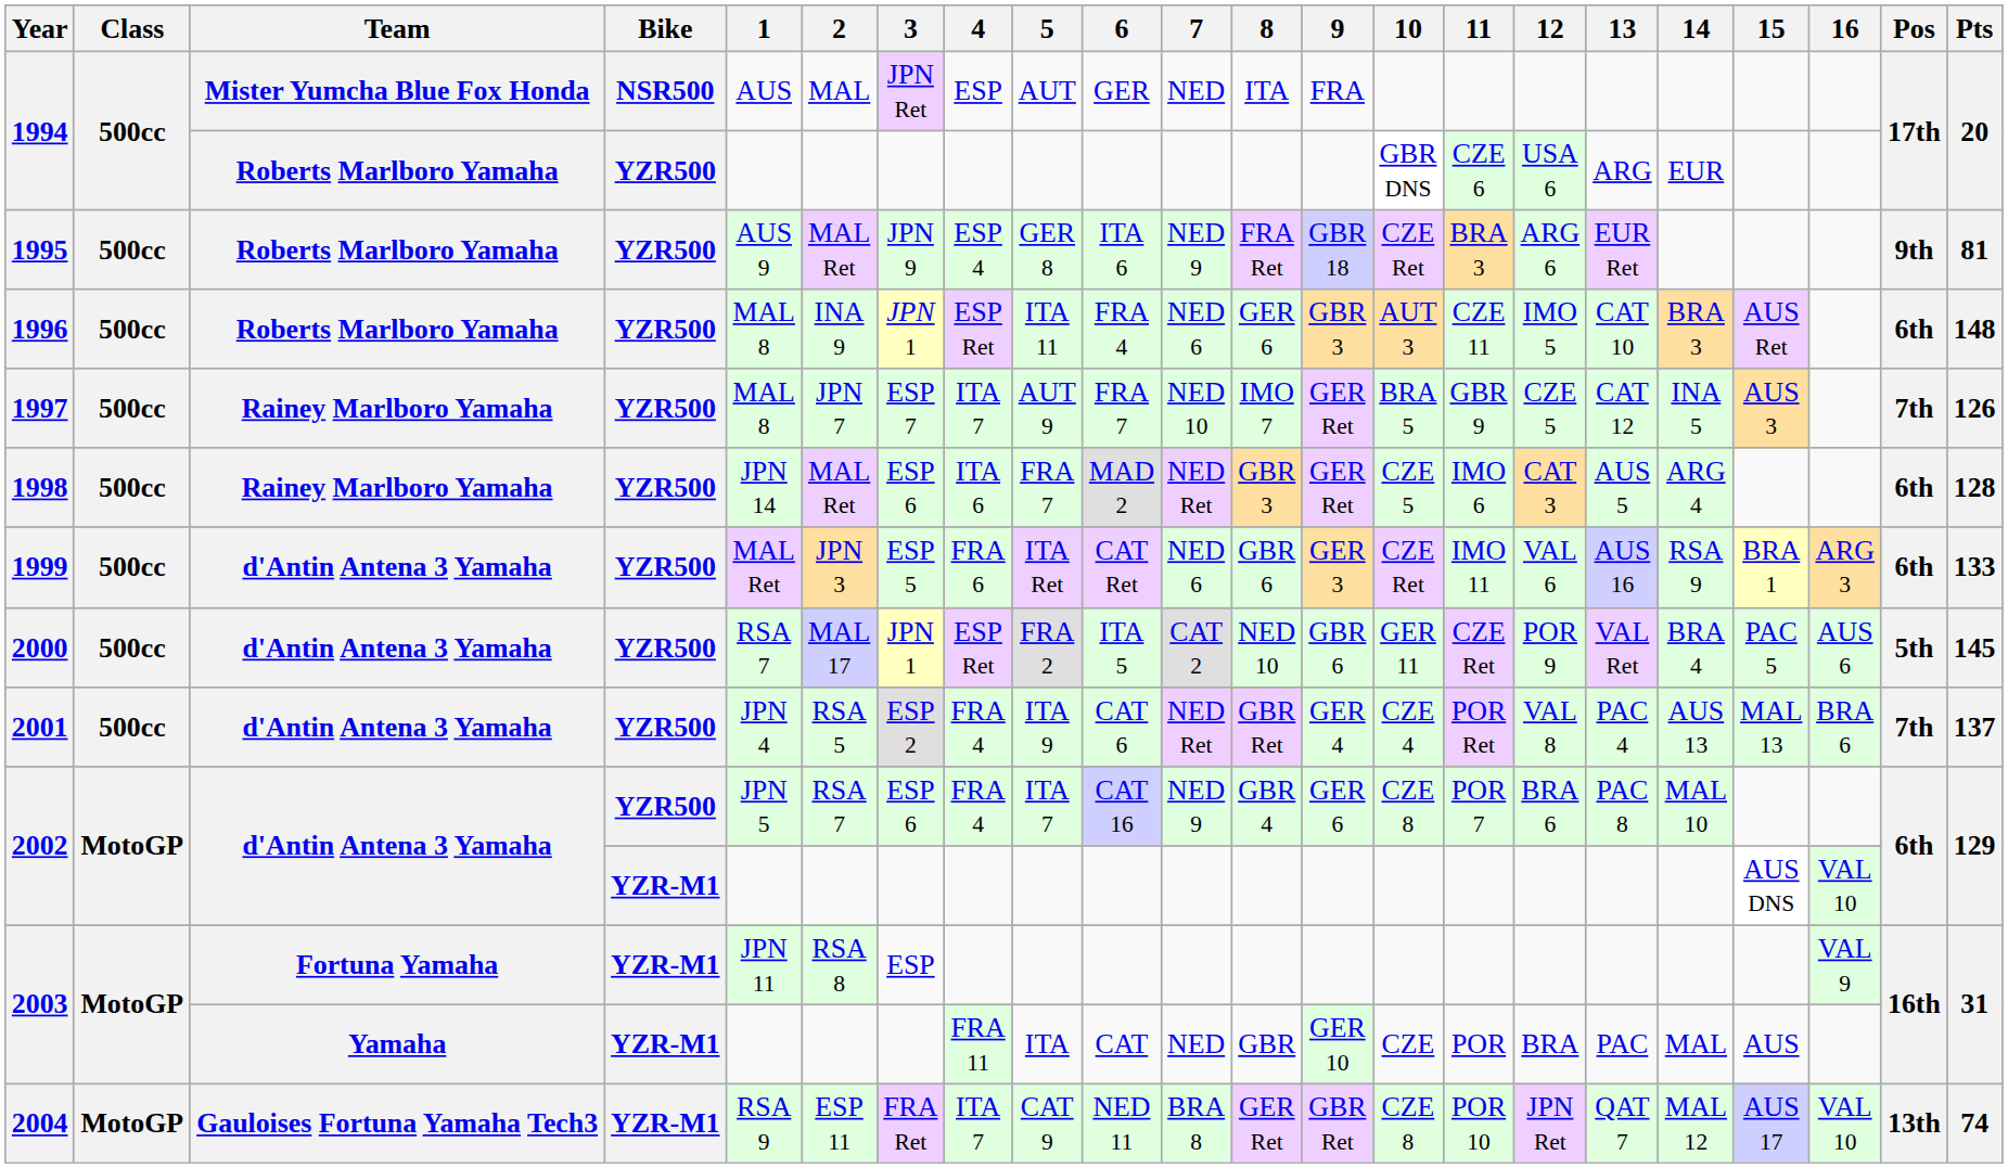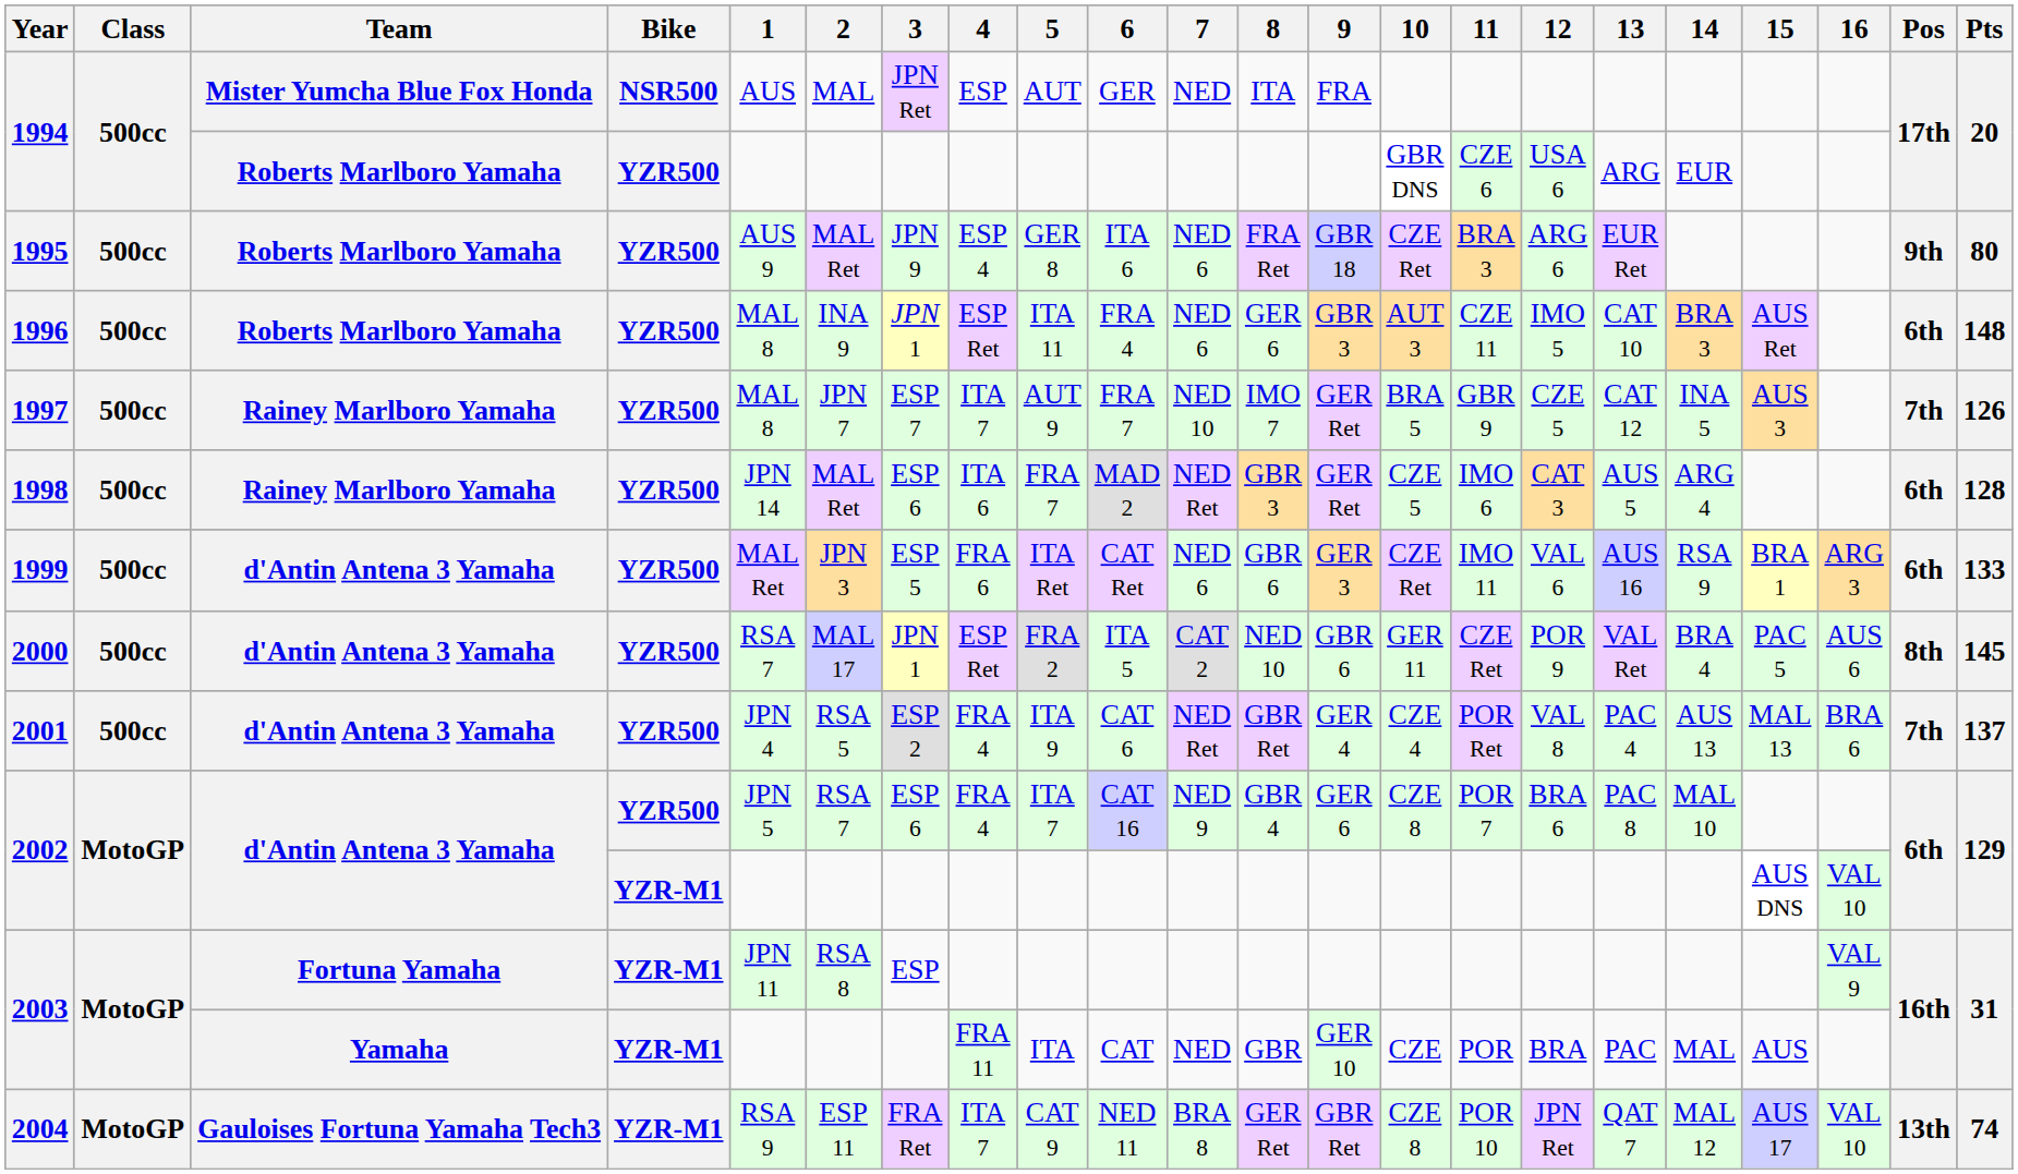1995 | 7: NED 9 -> NED 6
1995 | Pts: 81 -> 80
2000 | Pos: 5th -> 8th
